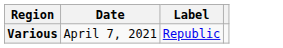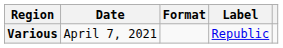+ column: Format
